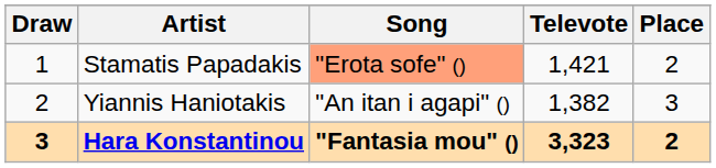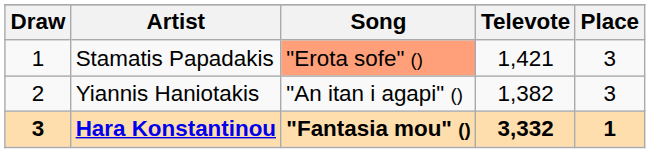Stamatis Papadakis | Place: 2 -> 3
Hara Konstantinou | Televote: 3,323 -> 3,332
Hara Konstantinou | Place: 2 -> 1
